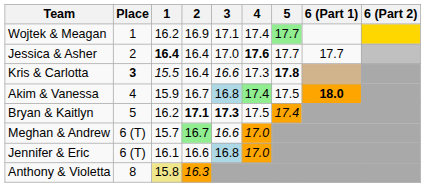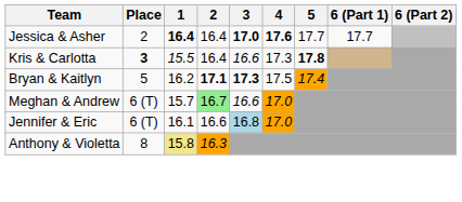- row: Wojtek & Meagan | 1 | 16.2 | 16.9 | 17.1 | 17.4 | 17.7
Jessica & Asher | 3: normal -> bold
- row: Akim & Vanessa | 4 | 15.9 | 16.7 | 16.8 | 17.4 | 17.5 | 18.0
